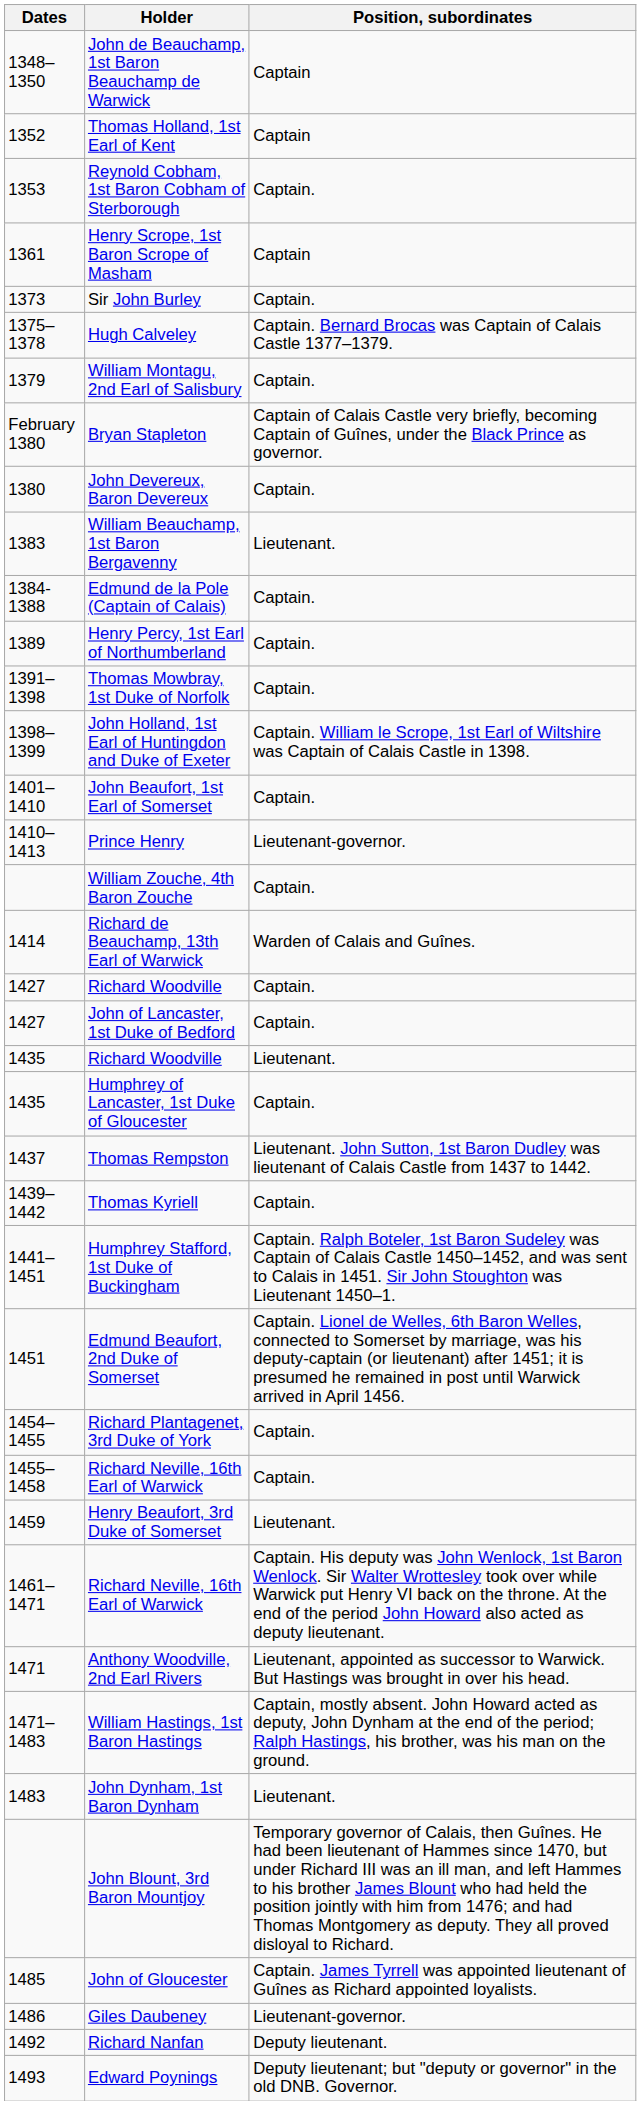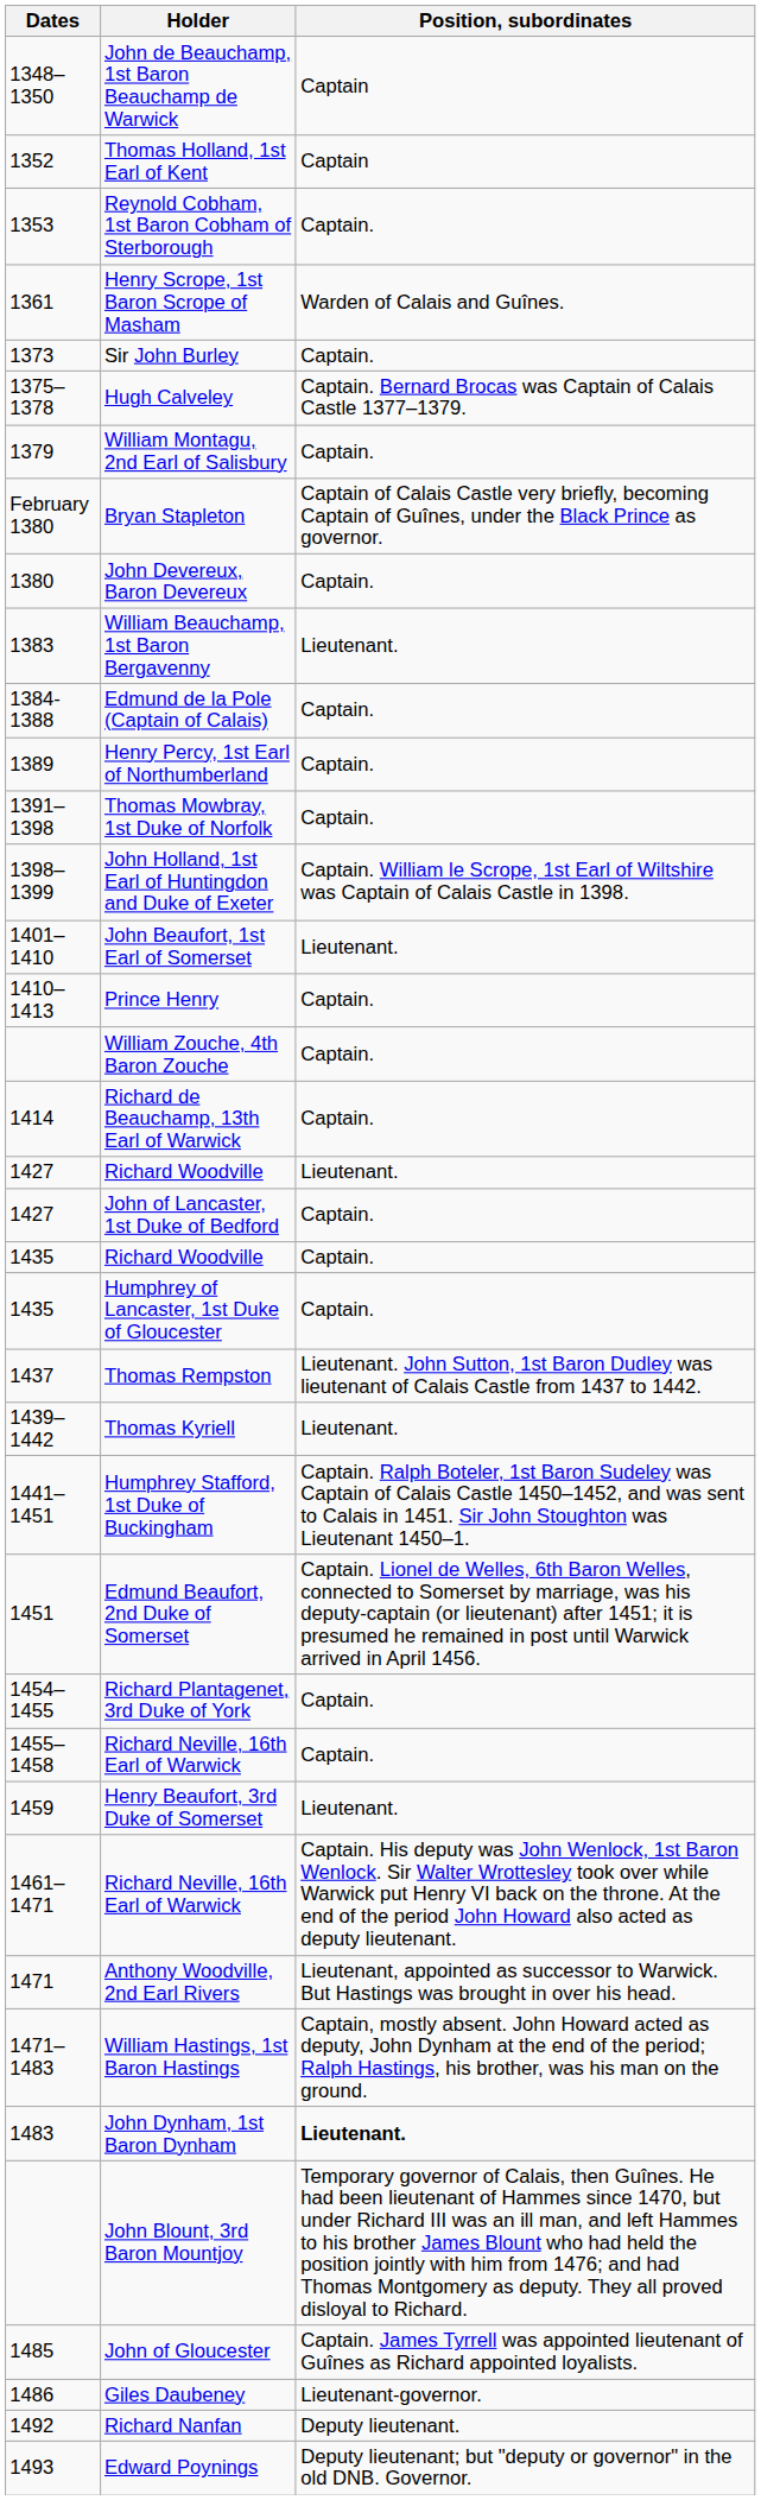Henry Scrope, 1st Baron Scrope of Masham | Position, subordinates: Captain -> Warden of Calais and Guînes.
John Beaufort, 1st Earl of Somerset | Position, subordinates: Captain. -> Lieutenant.
Prince Henry | Position, subordinates: Lieutenant-governor. -> Captain.
Richard de Beauchamp, 13th Earl of Warwick | Position, subordinates: Warden of Calais and Guînes. -> Captain.
1427 / Richard Woodville | Position, subordinates: Captain. -> Lieutenant.
1435 / Richard Woodville | Position, subordinates: Lieutenant. -> Captain.
Thomas Kyriell | Position, subordinates: Captain. -> Lieutenant.
John Dynham, 1st Baron Dynham | Position, subordinates: normal -> bold
